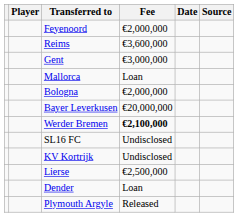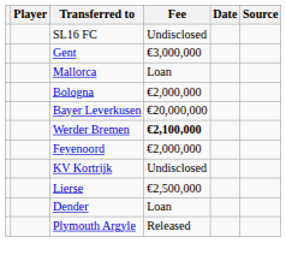rows swapped: SL16 FC <-> Feyenoord
- row: Reims | €3,600,000
